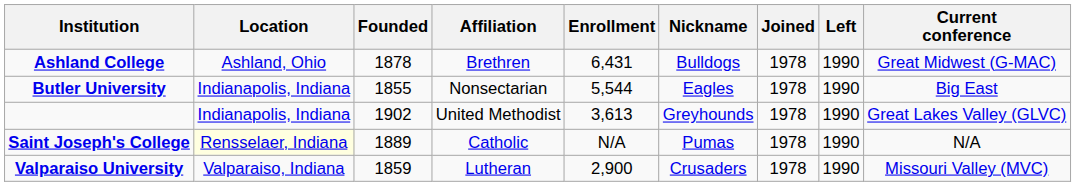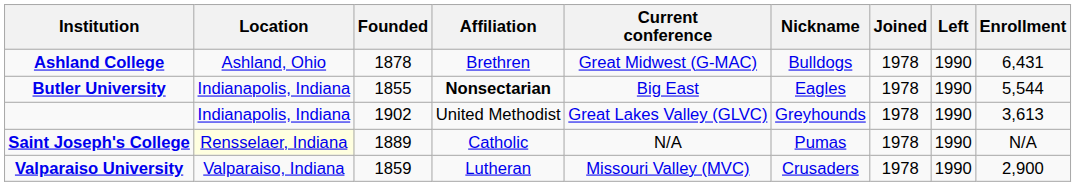columns swapped: Enrollment <-> Current conference
Butler University | Affiliation: normal -> bold
